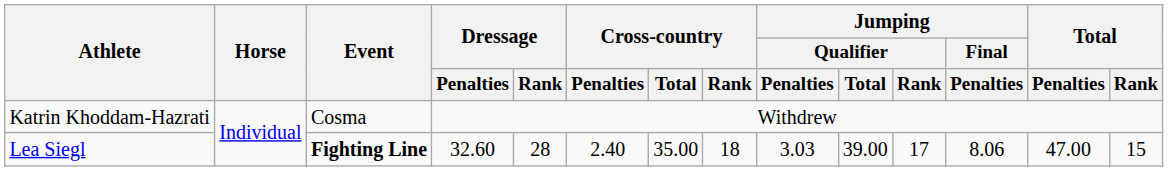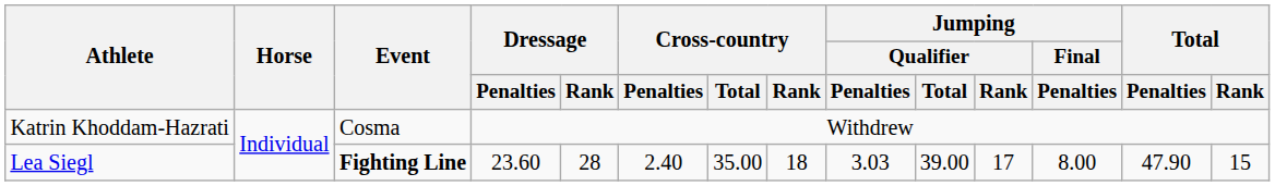Lea Siegl | Dressage / Penalties: 32.60 -> 23.60
Lea Siegl | Jumping / Final / Penalties: 8.06 -> 8.00
Lea Siegl | Total / Penalties: 47.00 -> 47.90
